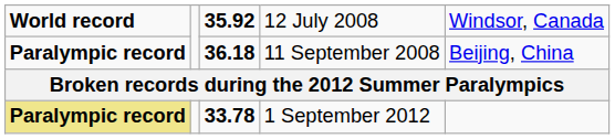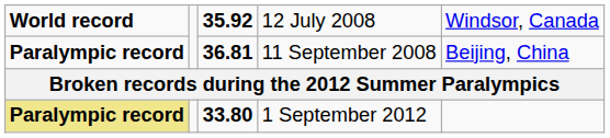11 September 2008 | column 3: 36.18 -> 36.81
1 September 2012 | column 3: 33.78 -> 33.80
